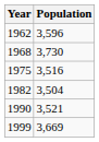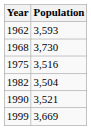1962 | Population: 3,596 -> 3,593
